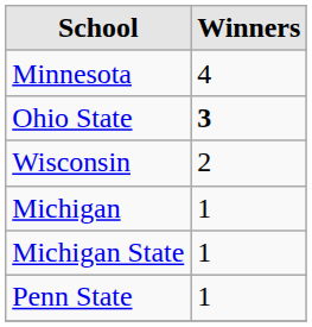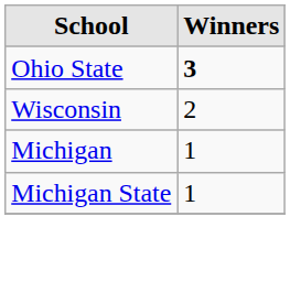- row: Minnesota | 4
- row: Penn State | 1
